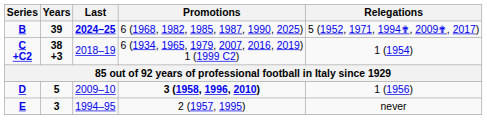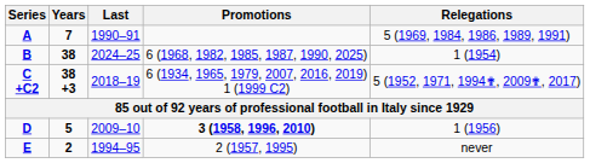+ row: A | 7 | 1990–91 | 5 (1969, 1984, 1986, 1989, 1991)
B | Years: 39 -> 38
B | Last: bold -> normal
B | Relegations: 5 (1952, 1971, 1994✟, 2009✟, 2017) -> 1 (1954)
C +C2 | Relegations: 1 (1954) -> 5 (1952, 1971, 1994✟, 2009✟, 2017)
E | Years: 3 -> 2
